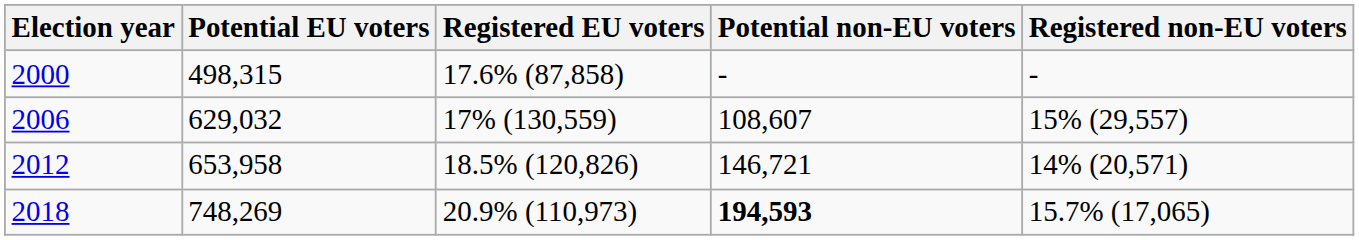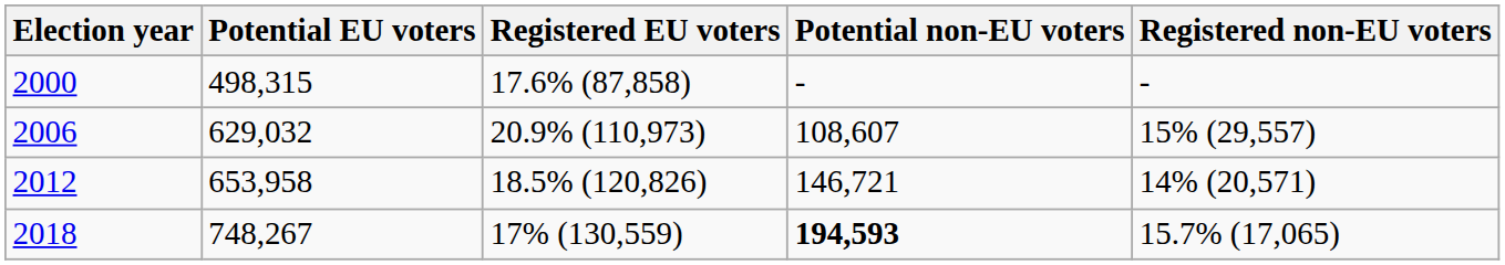2006 | Registered EU voters: 17% (130,559) -> 20.9% (110,973)
2018 | Potential EU voters: 748,269 -> 748,267
2018 | Registered EU voters: 20.9% (110,973) -> 17% (130,559)
